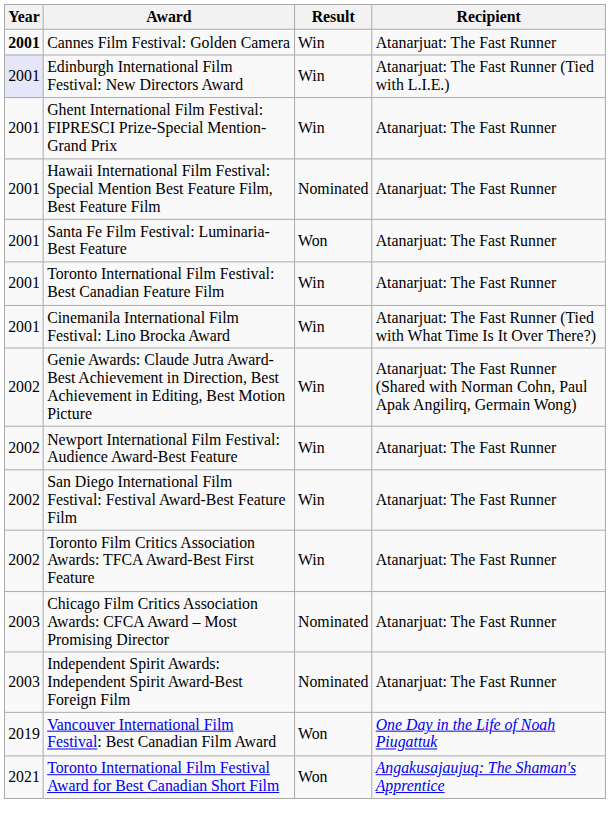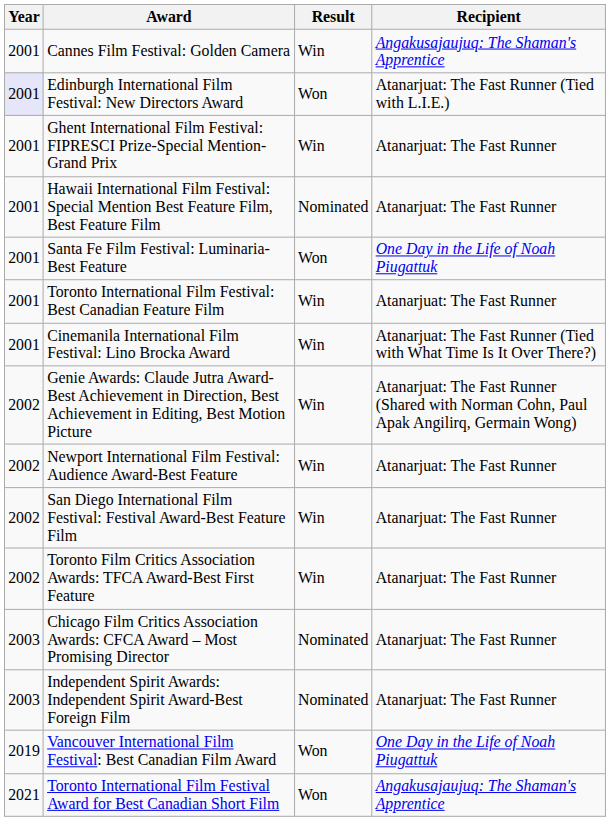Cannes Film Festival: Golden Camera | Year: bold -> normal
Cannes Film Festival: Golden Camera | Recipient: Atanarjuat: The Fast Runner -> Angakusajaujuq: The Shaman's Apprentice
Edinburgh International Film Festival: New Directors Award | Result: Win -> Won
Santa Fe Film Festival: Luminaria-Best Feature | Recipient: Atanarjuat: The Fast Runner -> One Day in the Life of Noah Piugattuk
